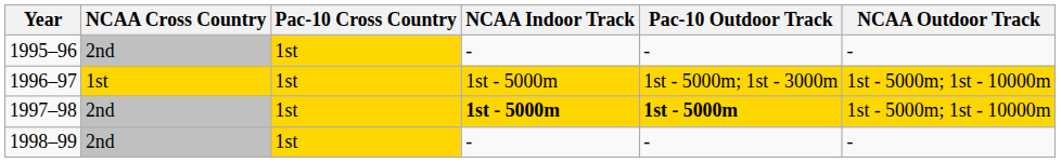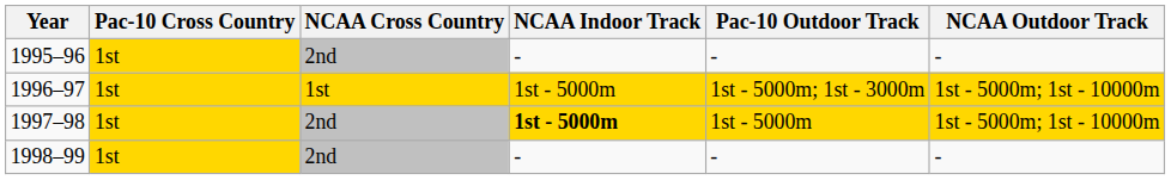columns swapped: Pac-10 Cross Country <-> NCAA Cross Country
1997–98 | Pac-10 Outdoor Track: bold -> normal
